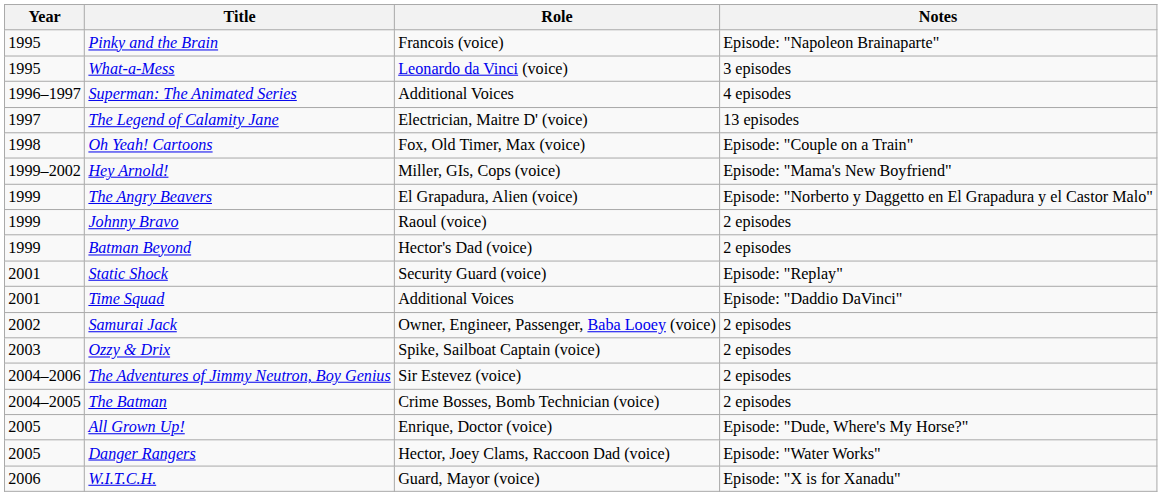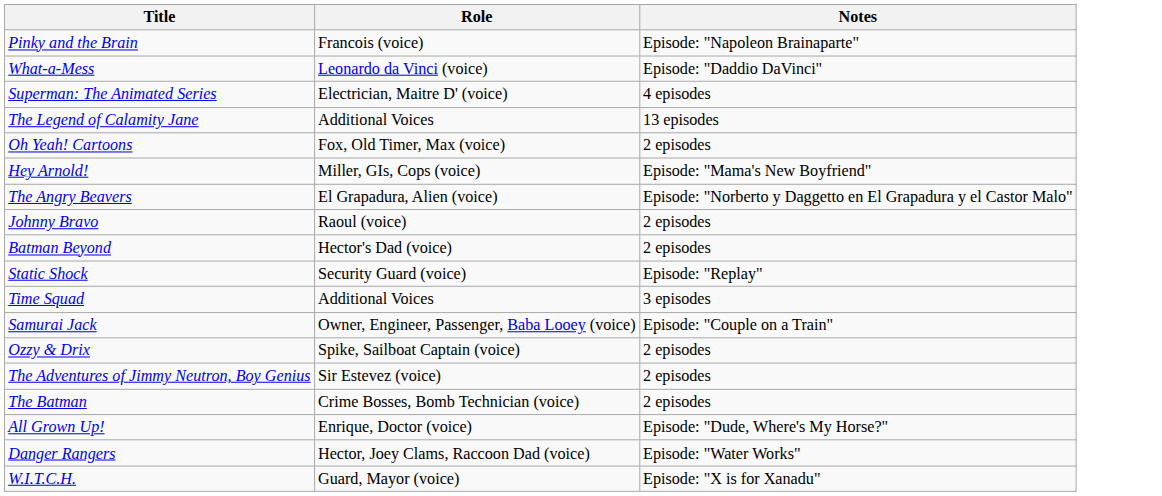- column: Year | 1995 | 1995 | 1996–1997 | 1997 | 1998 | 1999–2002 | 1999 | 1999 | 1999 | 2001 | 2001 | 2002 | 2003 | 2004–2006 | 2004–2005 | 2005 | 2005 | 2006
What-a-Mess | Notes: 3 episodes -> Episode: "Daddio DaVinci"
Superman: The Animated Series | Role: Additional Voices -> Electrician, Maitre D' (voice)
The Legend of Calamity Jane | Role: Electrician, Maitre D' (voice) -> Additional Voices
Oh Yeah! Cartoons | Notes: Episode: "Couple on a Train" -> 2 episodes
Time Squad | Notes: Episode: "Daddio DaVinci" -> 3 episodes
Samurai Jack | Notes: 2 episodes -> Episode: "Couple on a Train"
